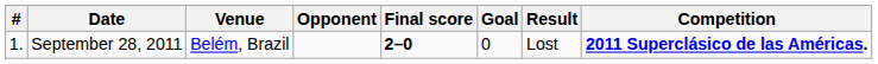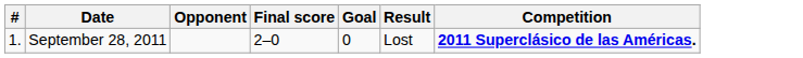- column: Venue | Belém, Brazil
September 28, 2011 | Final score: bold -> normal
